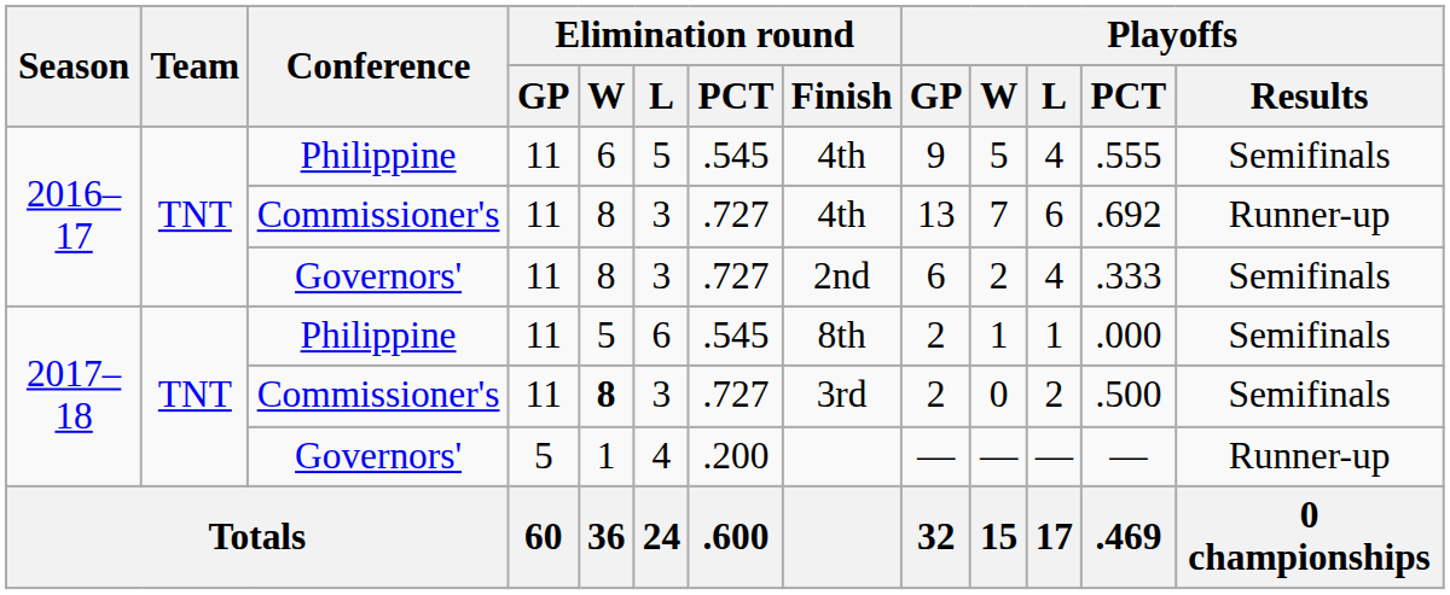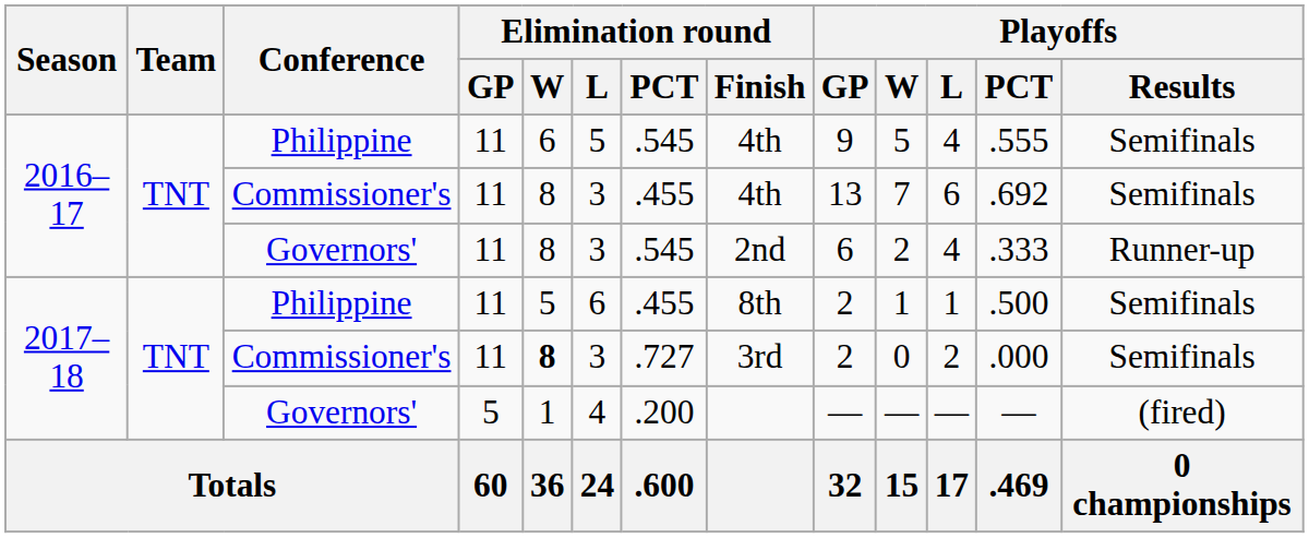2016–17 / Commissioner's | Elimination round / PCT: .727 -> .455
2016–17 / Commissioner's | Playoffs / Results: Runner-up -> Semifinals
2016–17 / Governors' | Elimination round / PCT: .727 -> .545
2016–17 / Governors' | Playoffs / Results: Semifinals -> Runner-up
2017–18 / Philippine | Elimination round / PCT: .545 -> .455
2017–18 / Philippine | Playoffs / PCT: .000 -> .500
2017–18 / Commissioner's | Playoffs / PCT: .500 -> .000
2017–18 / Governors' | Playoffs / Results: Runner-up -> (fired)
